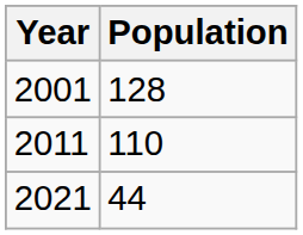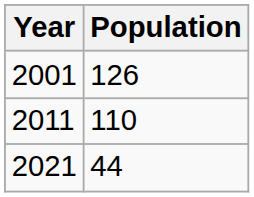2001 | Population: 128 -> 126
